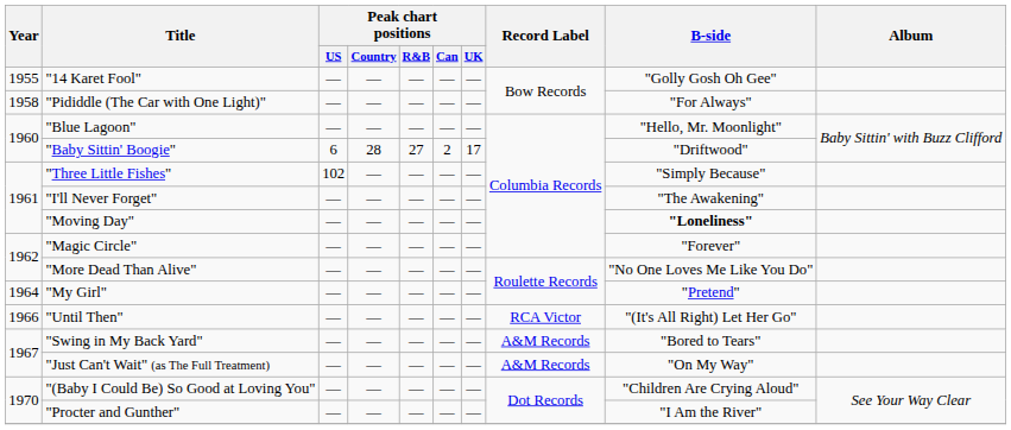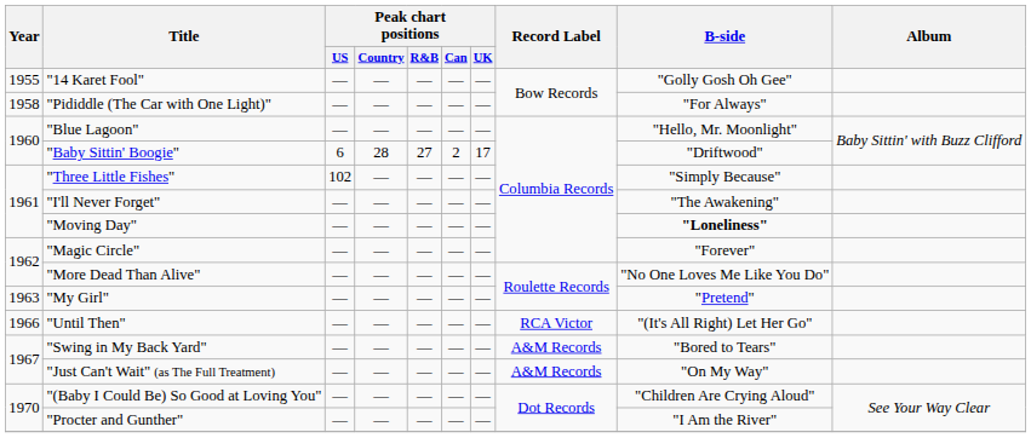"My Girl" | Year: 1964 -> 1963
